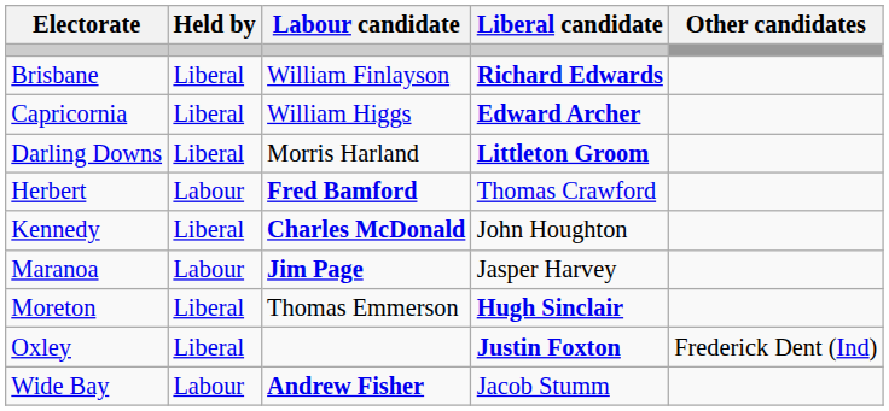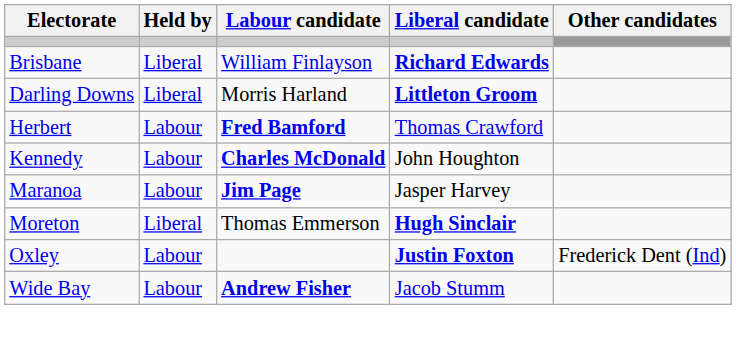- row: Capricornia | Liberal | William Higgs | Edward Archer
Kennedy | Held by: Liberal -> Labour
Oxley | Held by: Liberal -> Labour
